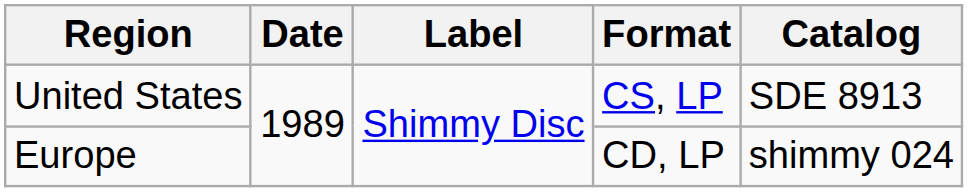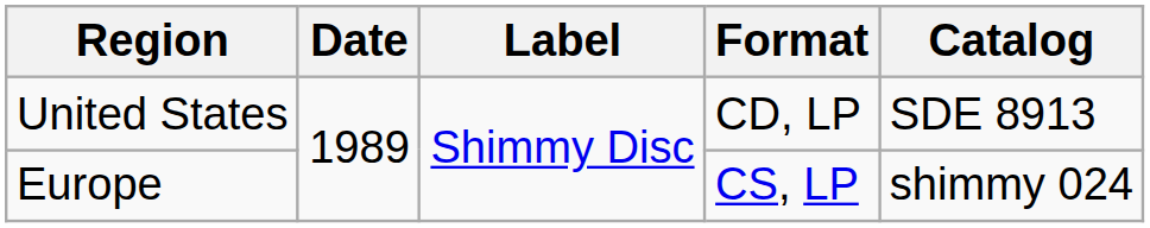United States | Format: CS, LP -> CD, LP
Europe | Format: CD, LP -> CS, LP
